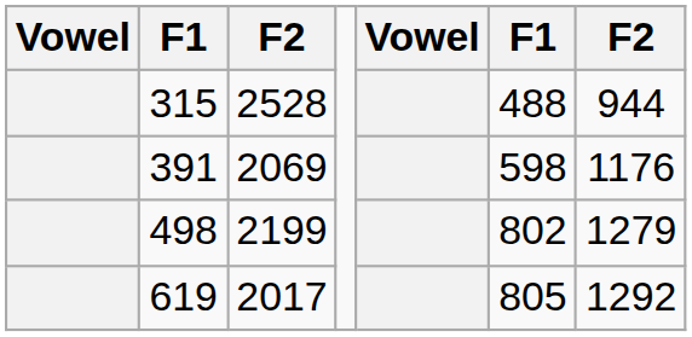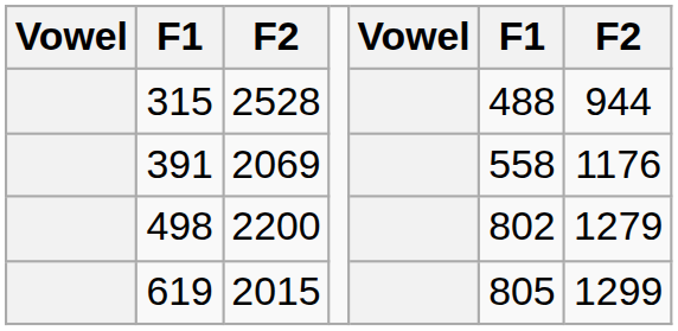391 | column 6: 598 -> 558
498 | column 3: 2199 -> 2200
619 | column 3: 2017 -> 2015
619 | column 7: 1292 -> 1299
